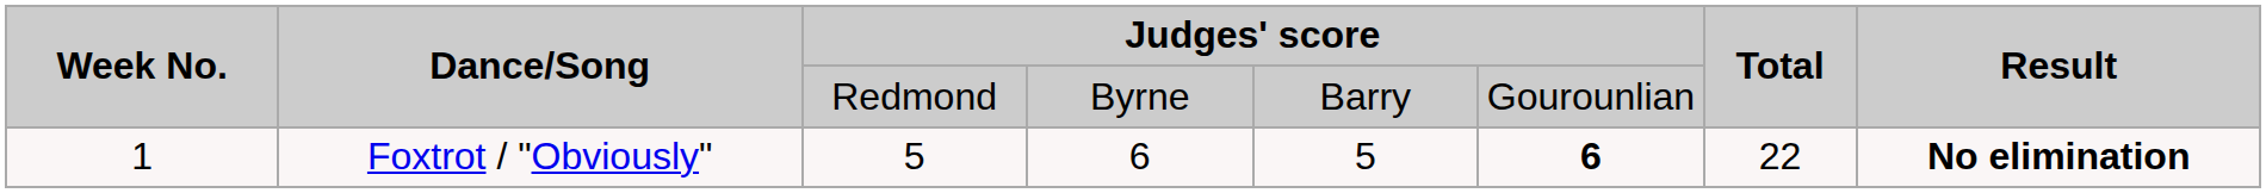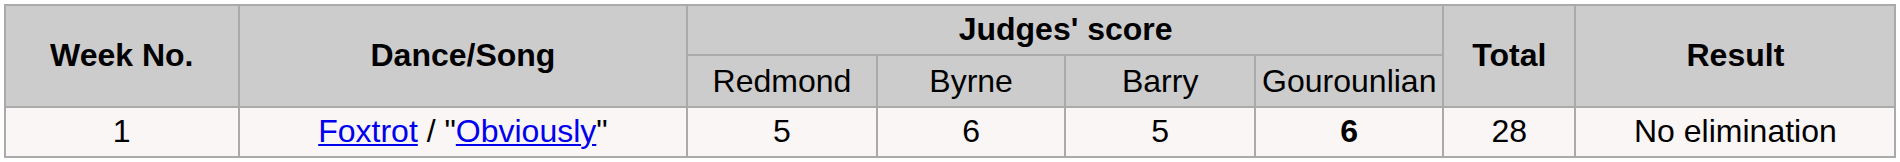1 | Total: 22 -> 28
1 | Result: bold -> normal
